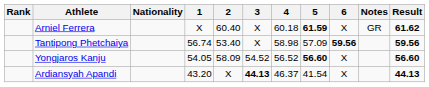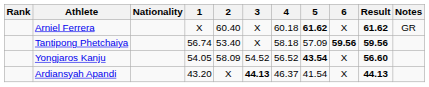columns swapped: Result <-> Notes
Arniel Ferrera | 5: 61.59 -> 61.62
Tantipong Phetchaiya | 4: 58.98 -> 58.18
Yongjaros Kanju | 5: 56.60 -> 43.54
